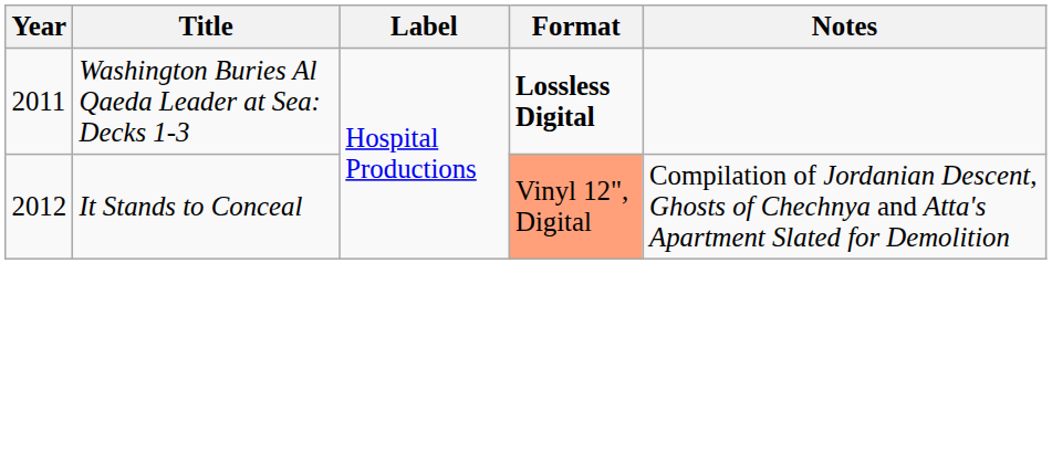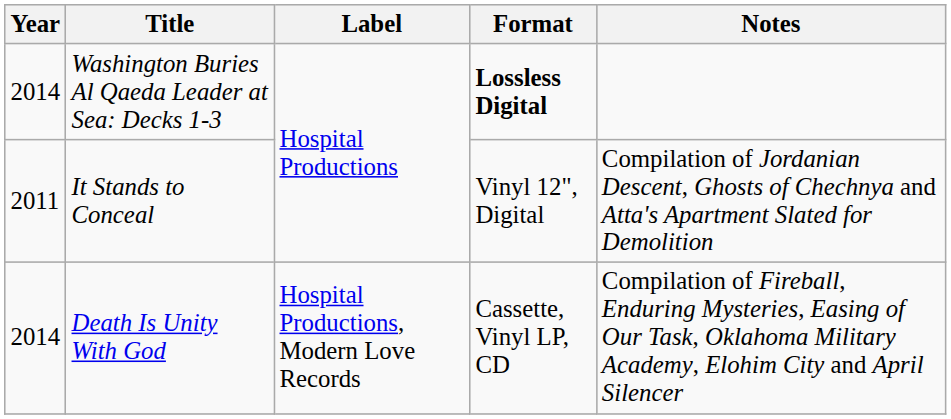Washington Buries Al Qaeda Leader at Sea: Decks 1-3 | Year: 2011 -> 2014
It Stands to Conceal | Year: 2012 -> 2011
It Stands to Conceal | Format: lightsalmon background -> no background
+ row: 2014 | Death Is Unity With God | Hospital Productions, Modern Love Records | Cassette, Vinyl LP, CD | Compilation of Fireball, Enduring Mysteries, Easing of Our Task, Oklahoma Military Academy, Elohim City and April Silencer
